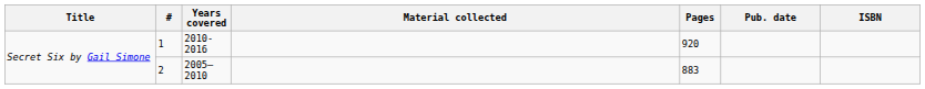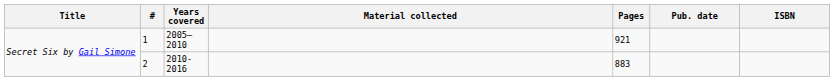1 | Years covered: 2010-2016 -> 2005–2010
1 | Pages: 920 -> 921
2 | Years covered: 2005–2010 -> 2010-2016
